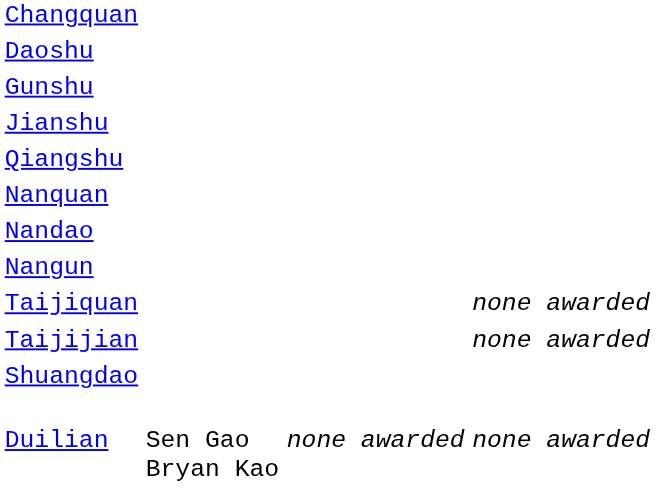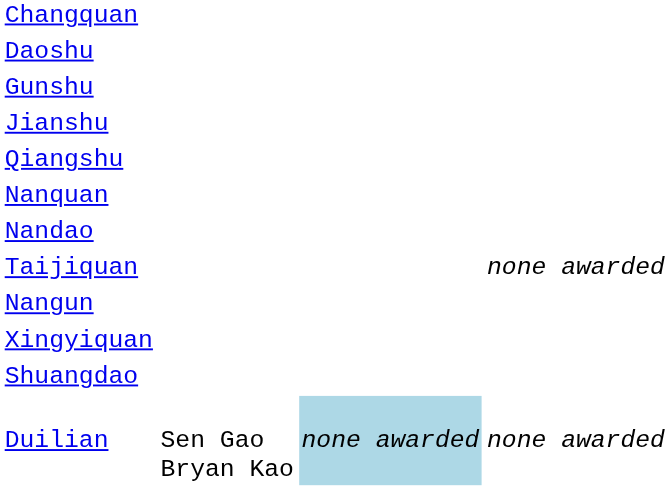rows swapped: Nangun <-> Taijiquan
- row: Taijijian | none awarded
+ row: Xingyiquan
Duilian | column 3: no background -> lightblue background
